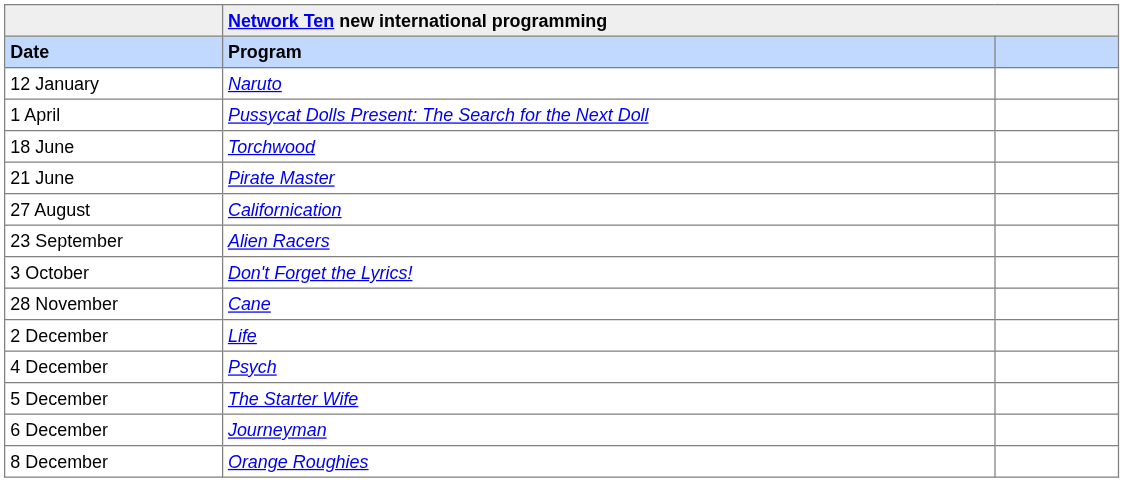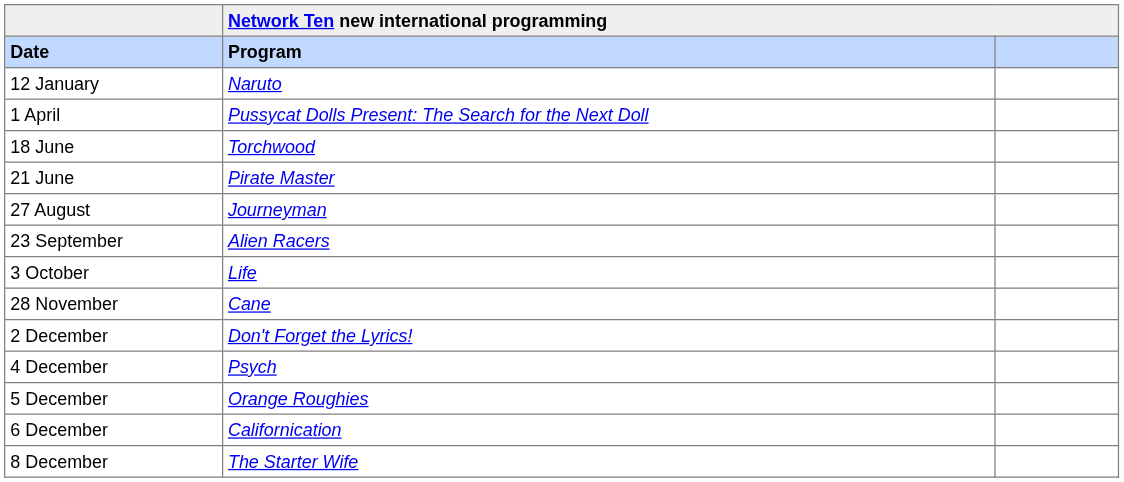27 August | Network Ten new international programming / Program: Californication -> Journeyman
3 October | Network Ten new international programming / Program: Don't Forget the Lyrics! -> Life
2 December | Network Ten new international programming / Program: Life -> Don't Forget the Lyrics!
5 December | Network Ten new international programming / Program: The Starter Wife -> Orange Roughies
6 December | Network Ten new international programming / Program: Journeyman -> Californication
8 December | Network Ten new international programming / Program: Orange Roughies -> The Starter Wife
